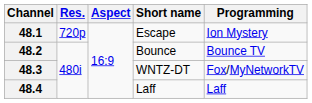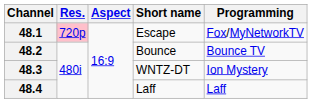48.1 | Res.: no background -> pink background
48.1 | Programming: Ion Mystery -> Fox/MyNetworkTV
48.3 | Programming: Fox/MyNetworkTV -> Ion Mystery
